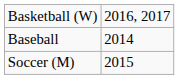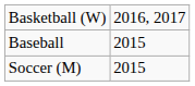Baseball | column 2: 2014 -> 2015
